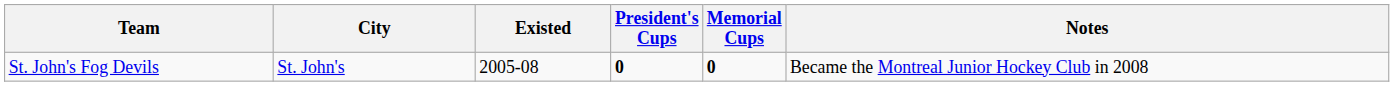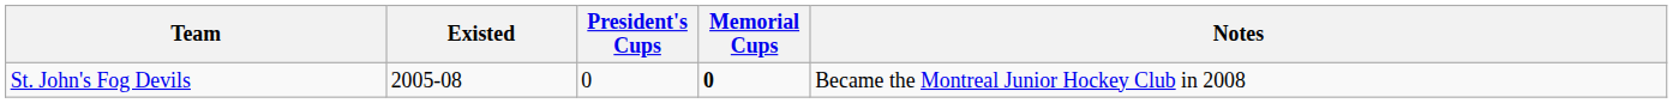- column: City | St. John's
St. John's Fog Devils | President's Cups: bold -> normal
